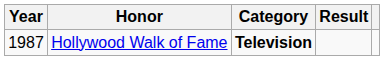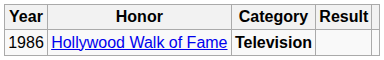Hollywood Walk of Fame | Year: 1987 -> 1986
